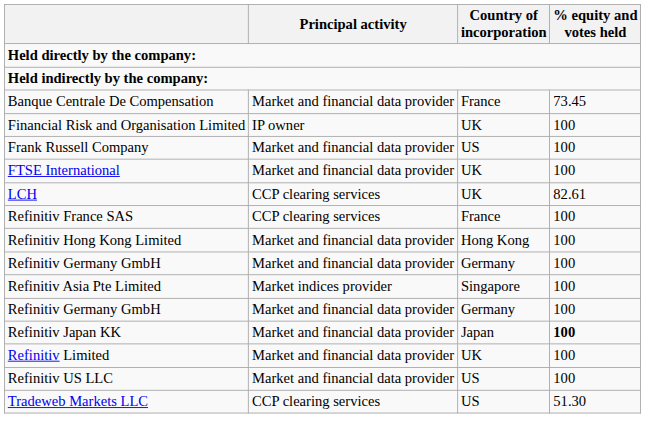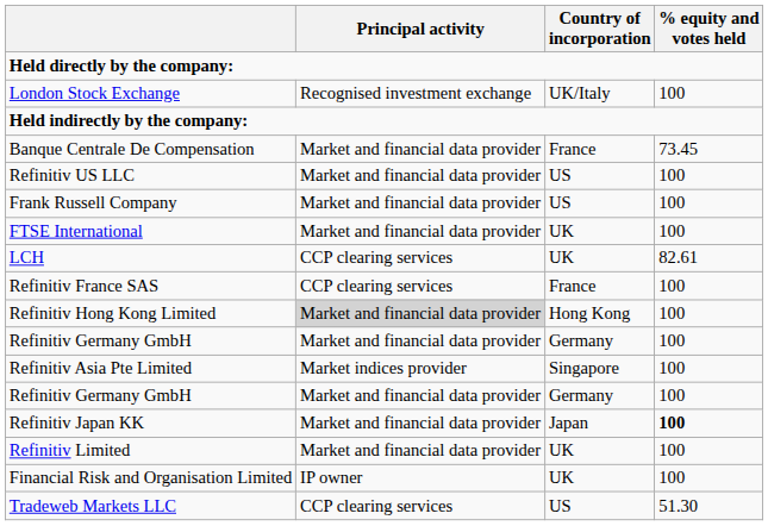+ row: London Stock Exchange | Recognised investment exchange | UK/Italy | 100
rows swapped: Financial Risk and Organisation Limited <-> Refinitiv US LLC
Refinitiv Hong Kong Limited | Principal activity: no background -> lightgrey background
